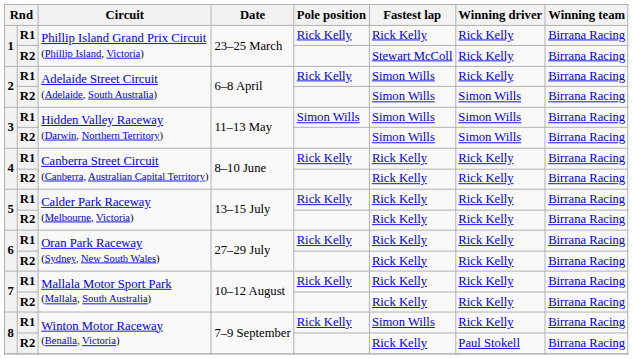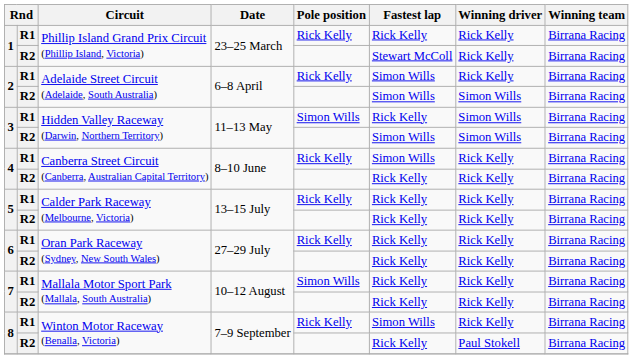3 / R1 | Fastest lap: Simon Wills -> Rick Kelly
4 / R1 | Fastest lap: Rick Kelly -> Simon Wills
7 / R1 | Pole position: Rick Kelly -> Simon Wills
